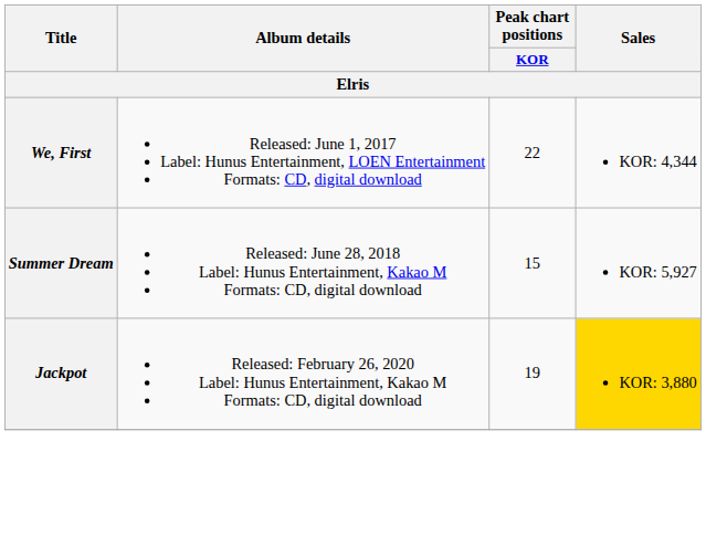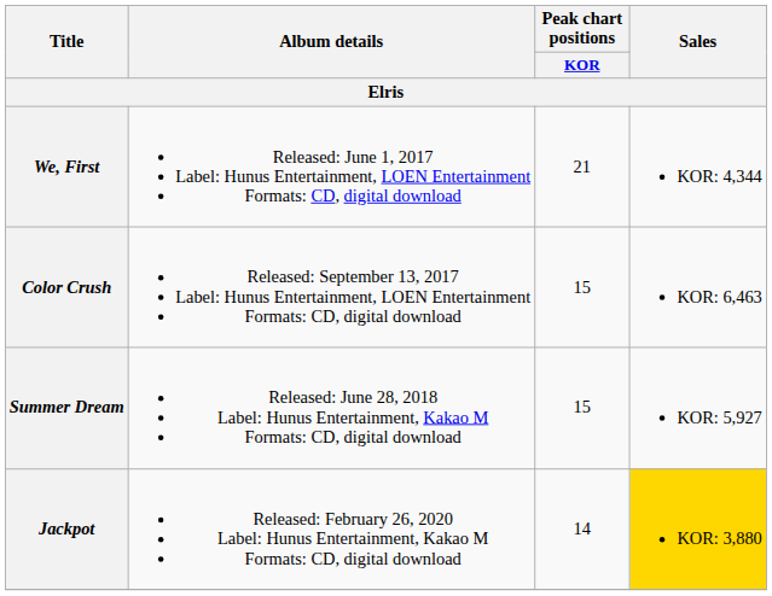We, First | Peak chart positions / KOR: 22 -> 21
+ row: Color Crush | Released: September 13, 2017 Label: Hunus Entertainment, LOEN Entertainment Formats: CD, digital download | 15 | KOR: 6,463
Jackpot | Peak chart positions / KOR: 19 -> 14
